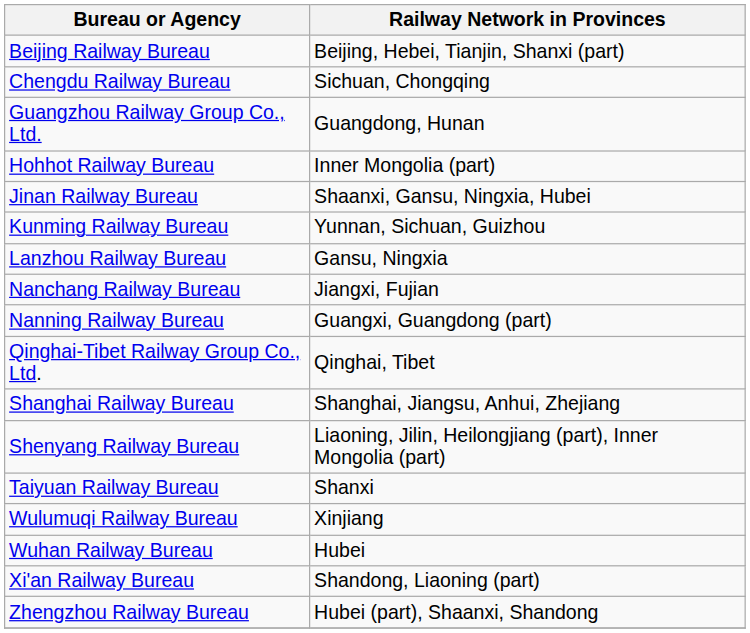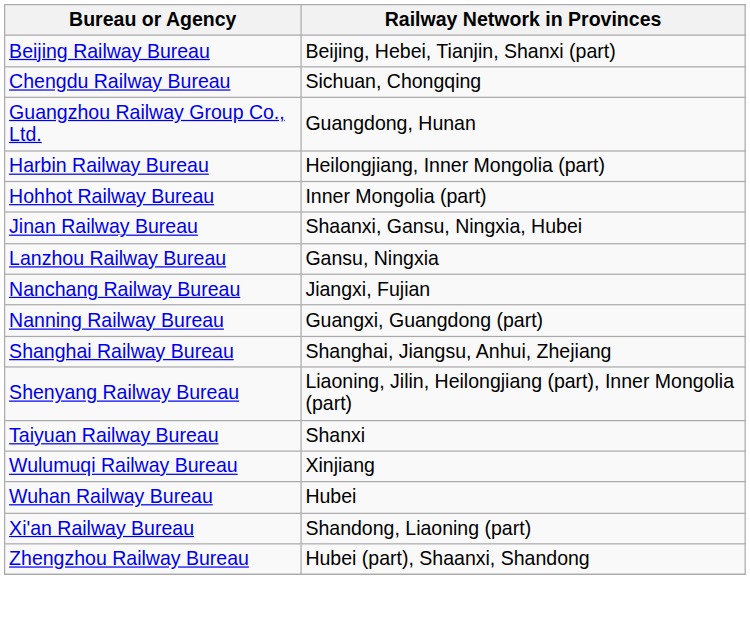+ row: Harbin Railway Bureau | Heilongjiang, Inner Mongolia (part)
- row: Kunming Railway Bureau | Yunnan, Sichuan, Guizhou
- row: Qinghai-Tibet Railway Group Co., Ltd. | Qinghai, Tibet
